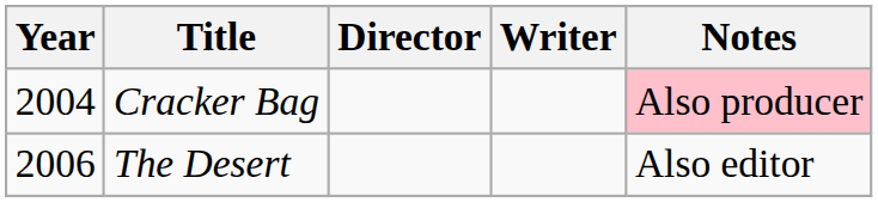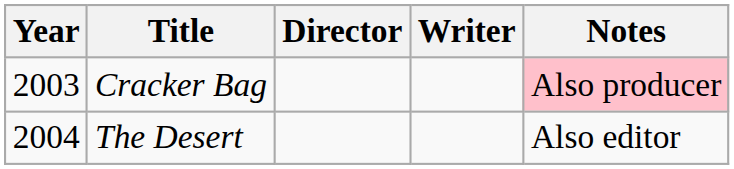Cracker Bag | Year: 2004 -> 2003
The Desert | Year: 2006 -> 2004
